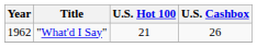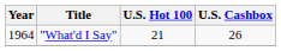"What'd I Say" | Year: 1962 -> 1964
